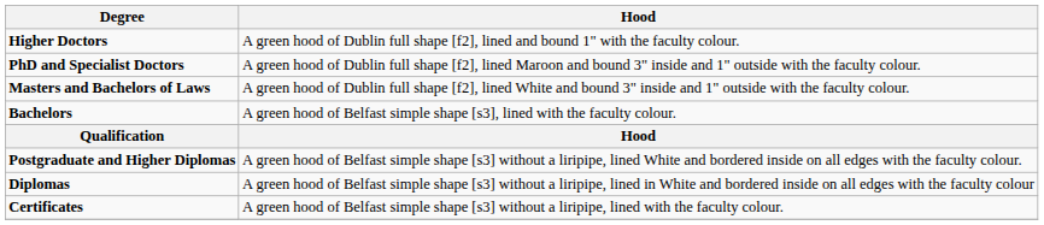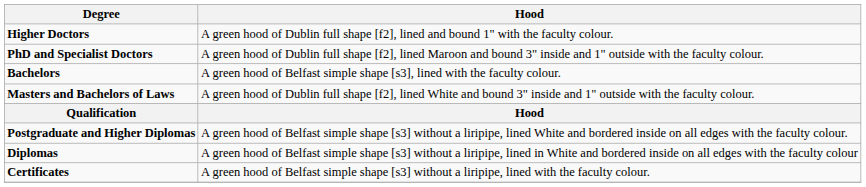rows swapped: Masters and Bachelors of Laws <-> Bachelors
